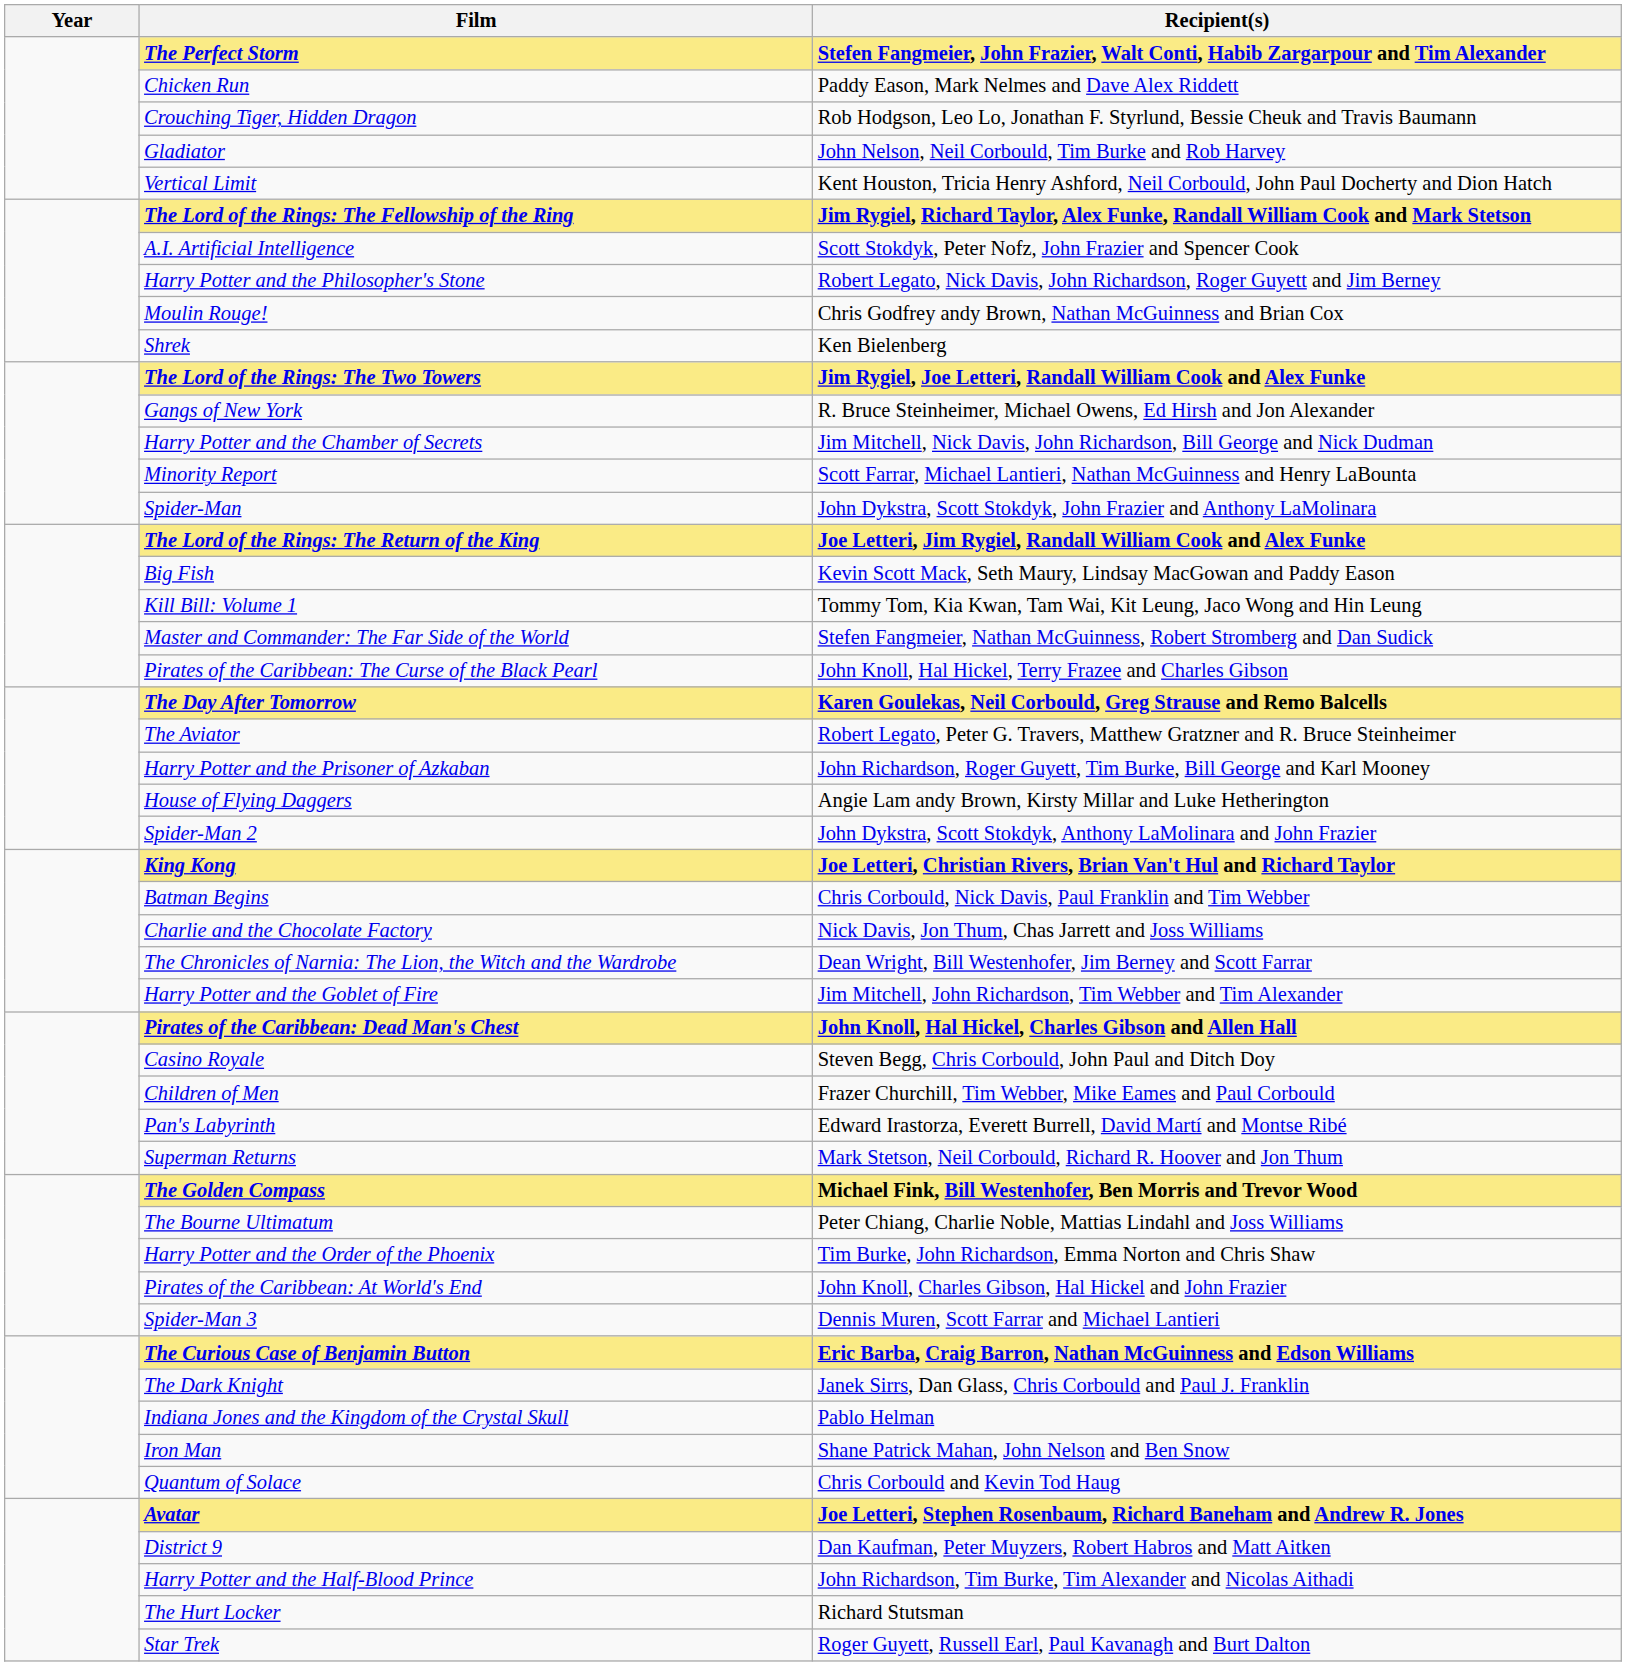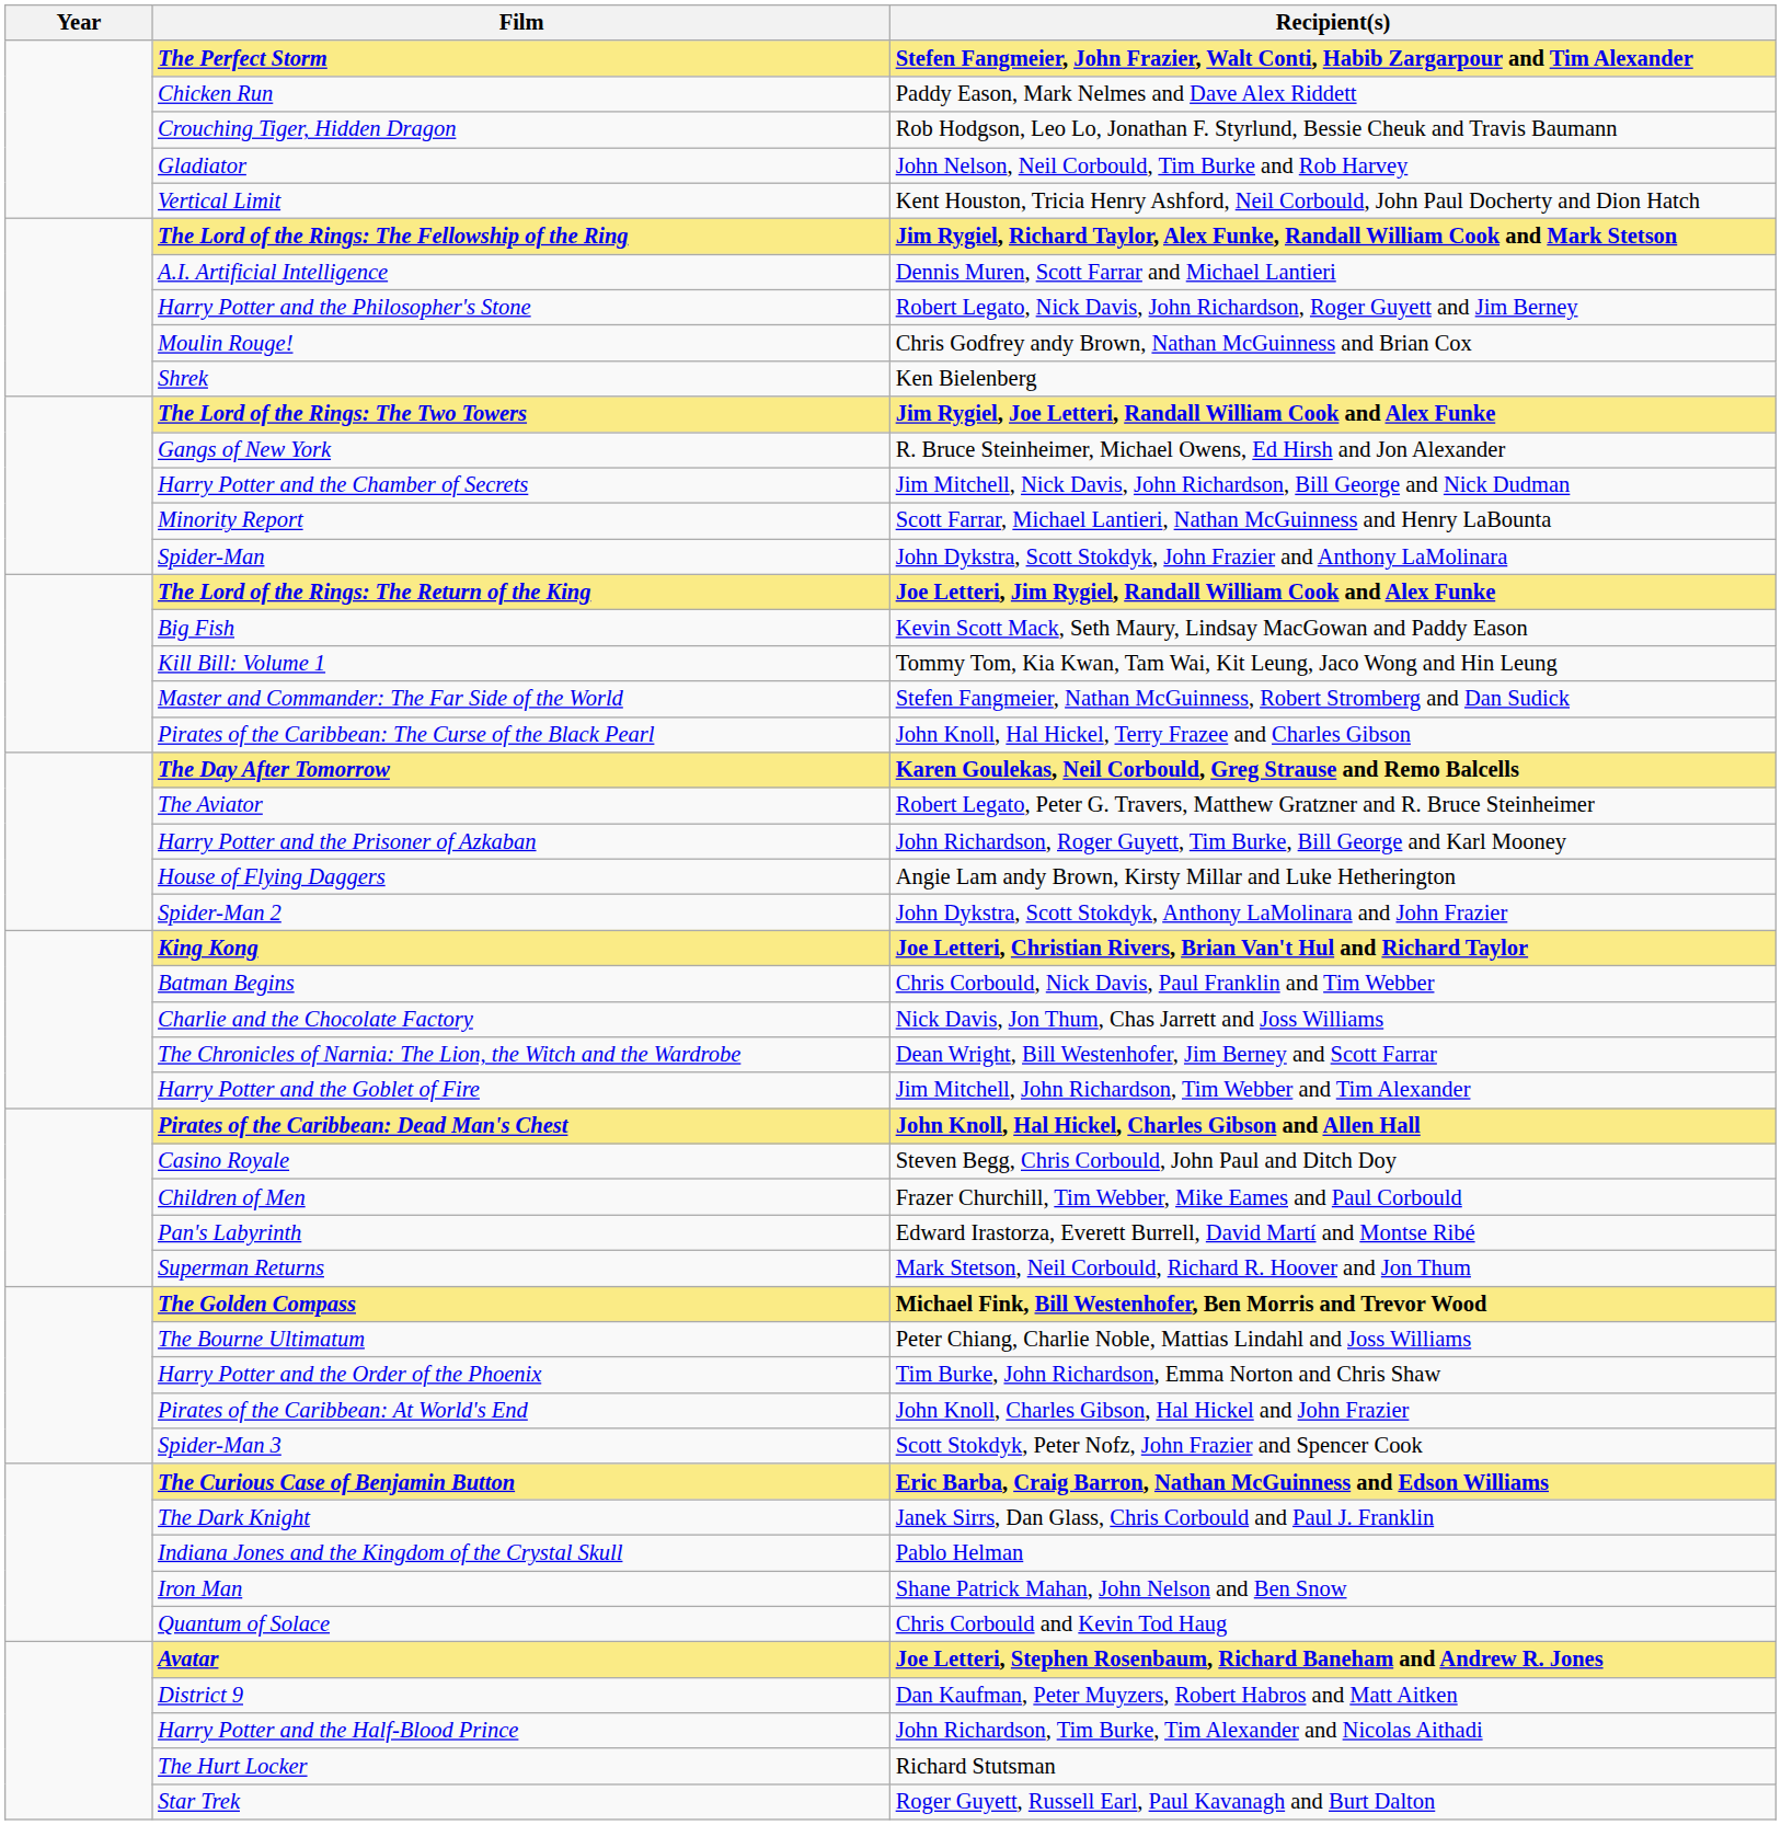A.I. Artificial Intelligence | Recipient(s): Scott Stokdyk, Peter Nofz, John Frazier and Spencer Cook -> Dennis Muren, Scott Farrar and Michael Lantieri
Spider-Man 3 | Recipient(s): Dennis Muren, Scott Farrar and Michael Lantieri -> Scott Stokdyk, Peter Nofz, John Frazier and Spencer Cook
